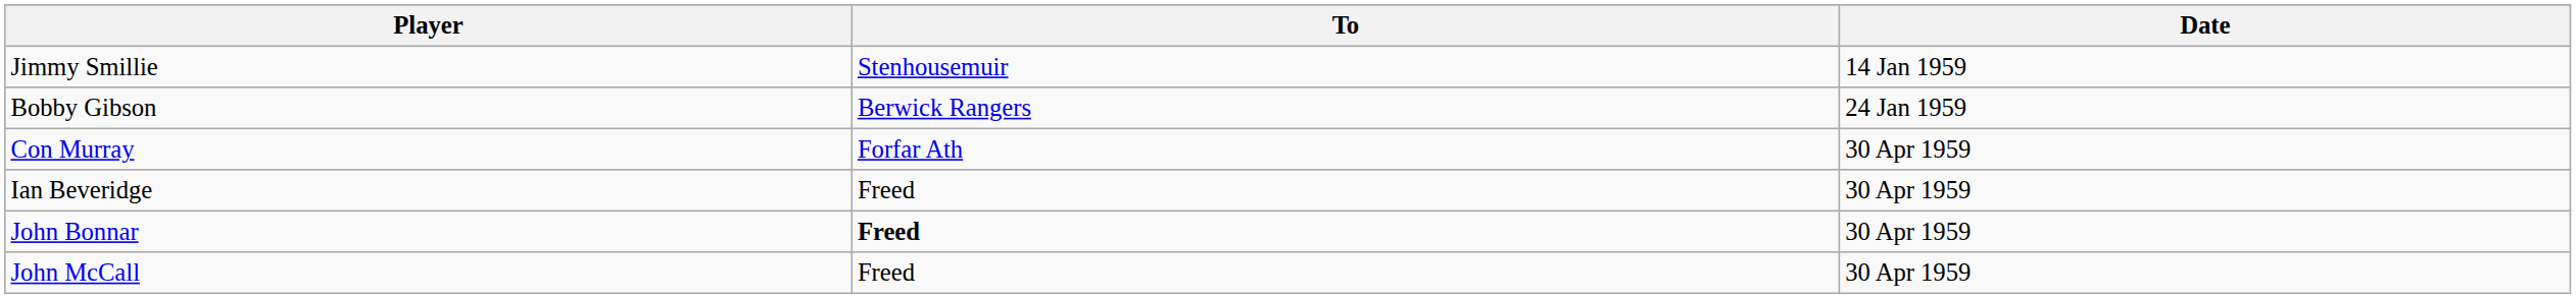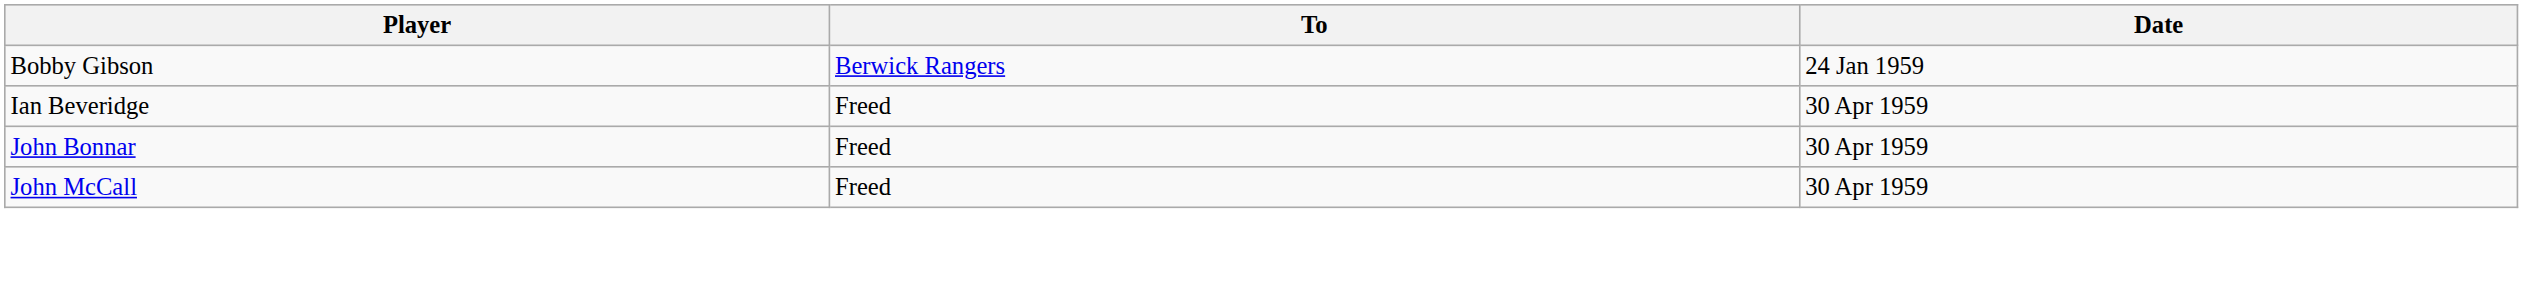- row: Jimmy Smillie | Stenhousemuir | 14 Jan 1959
- row: Con Murray | Forfar Ath | 30 Apr 1959
John Bonnar | To: bold -> normal
